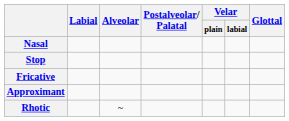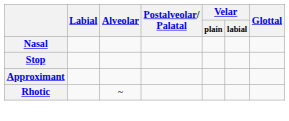- row: Fricative
